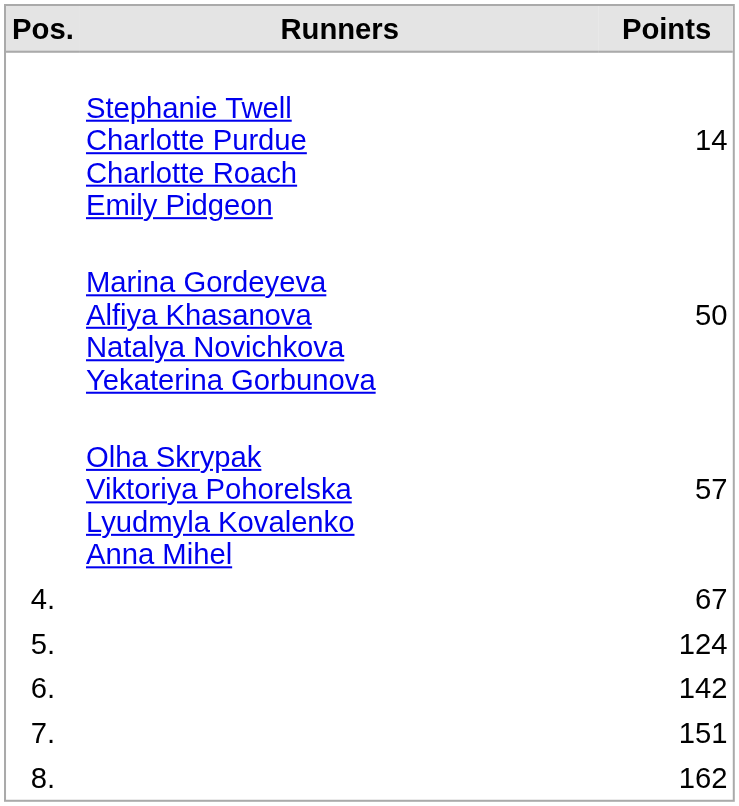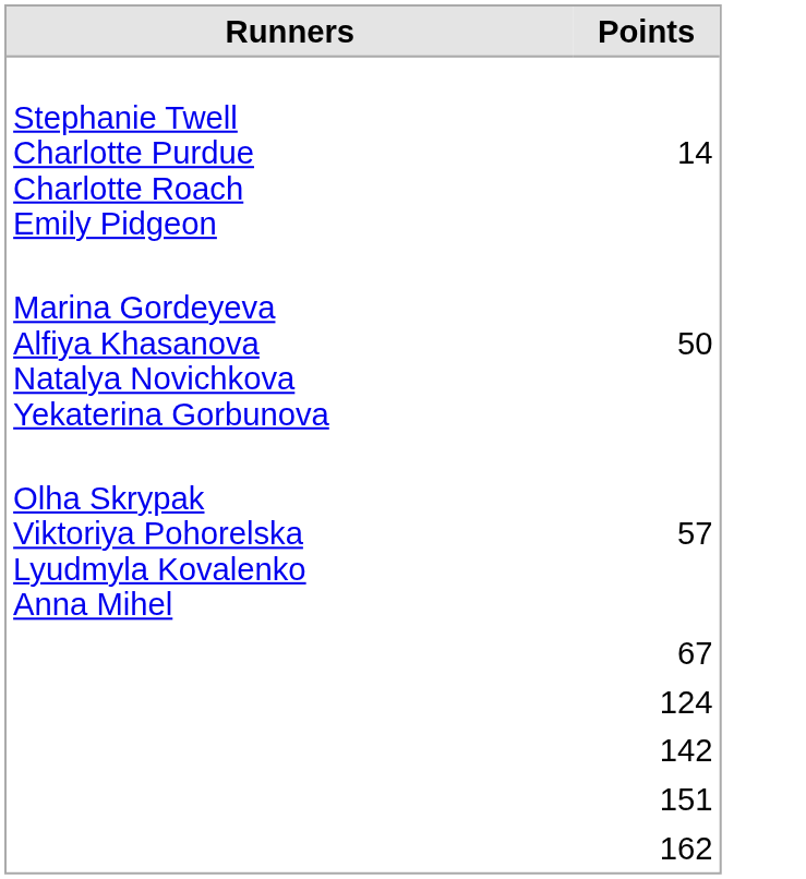- column: Pos. | 4. | 5. | 6. | 7. | 8.
